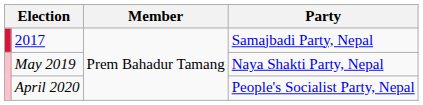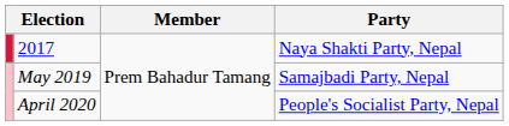2017 | Party: Samajbadi Party, Nepal -> Naya Shakti Party, Nepal
May 2019 | Party: Naya Shakti Party, Nepal -> Samajbadi Party, Nepal
